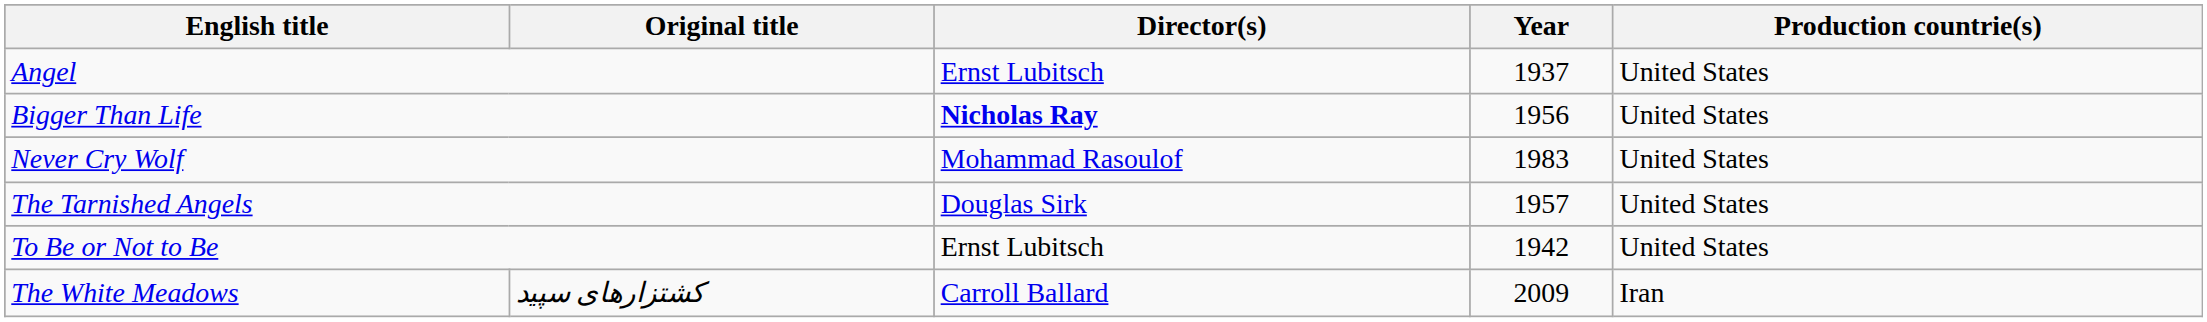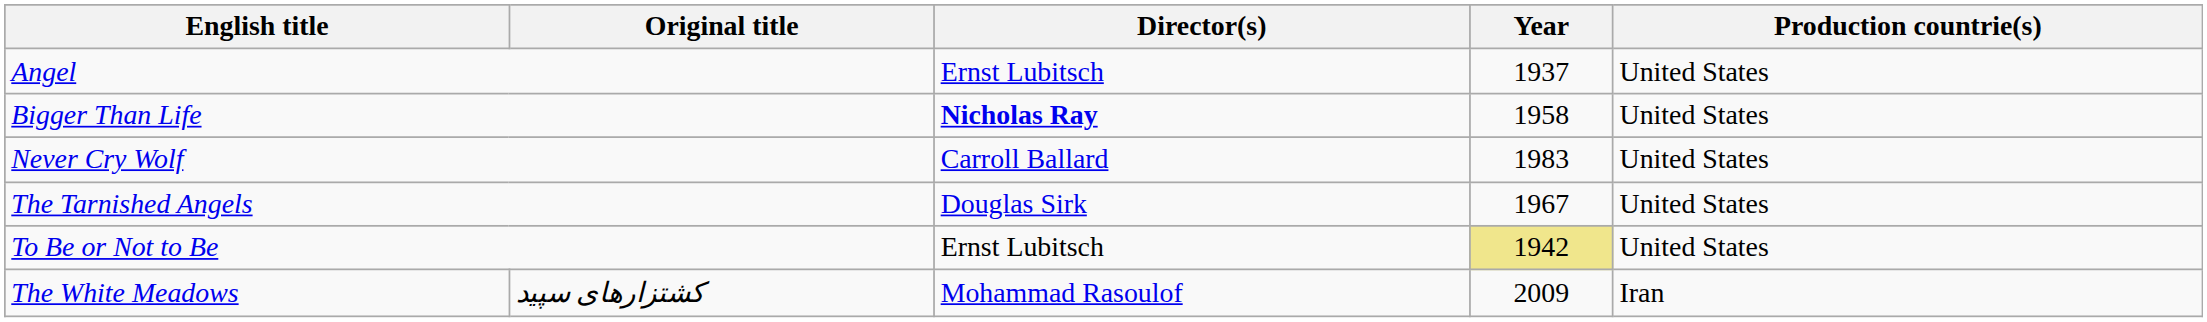Bigger Than Life | Year: 1956 -> 1958
Never Cry Wolf | Director(s): Mohammad Rasoulof -> Carroll Ballard
The Tarnished Angels | Year: 1957 -> 1967
To Be or Not to Be | Year: no background -> khaki background
The White Meadows | Director(s): Carroll Ballard -> Mohammad Rasoulof
